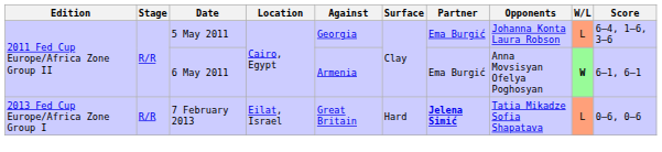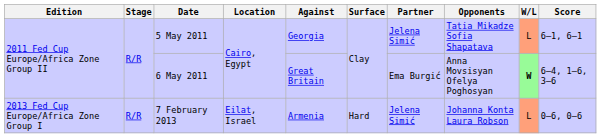5 May 2011 | Partner: Ema Burgić -> Jelena Simić
5 May 2011 | Opponents: Johanna Konta Laura Robson -> Tatia Mikadze Sofia Shapatava
5 May 2011 | Score: 6–4, 1–6, 3–6 -> 6–1, 6–1
6 May 2011 | Against: Armenia -> Great Britain
6 May 2011 | Score: 6–1, 6–1 -> 6–4, 1–6, 3–6
7 February 2013 | Against: Great Britain -> Armenia
7 February 2013 | Partner: bold -> normal
7 February 2013 | Opponents: Tatia Mikadze Sofia Shapatava -> Johanna Konta Laura Robson
